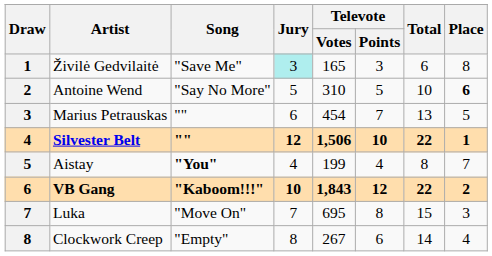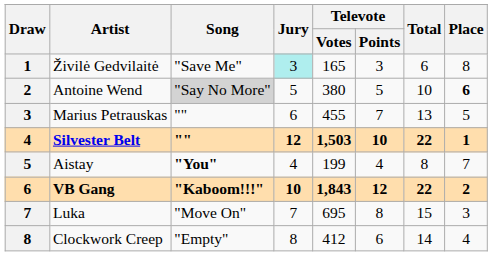Antoine Wend | Song: no background -> lightgrey background
Antoine Wend | Televote / Votes: 310 -> 380
Marius Petrauskas | Televote / Votes: 454 -> 455
Silvester Belt | Televote / Votes: 1,506 -> 1,503
Clockwork Creep | Televote / Votes: 267 -> 412
